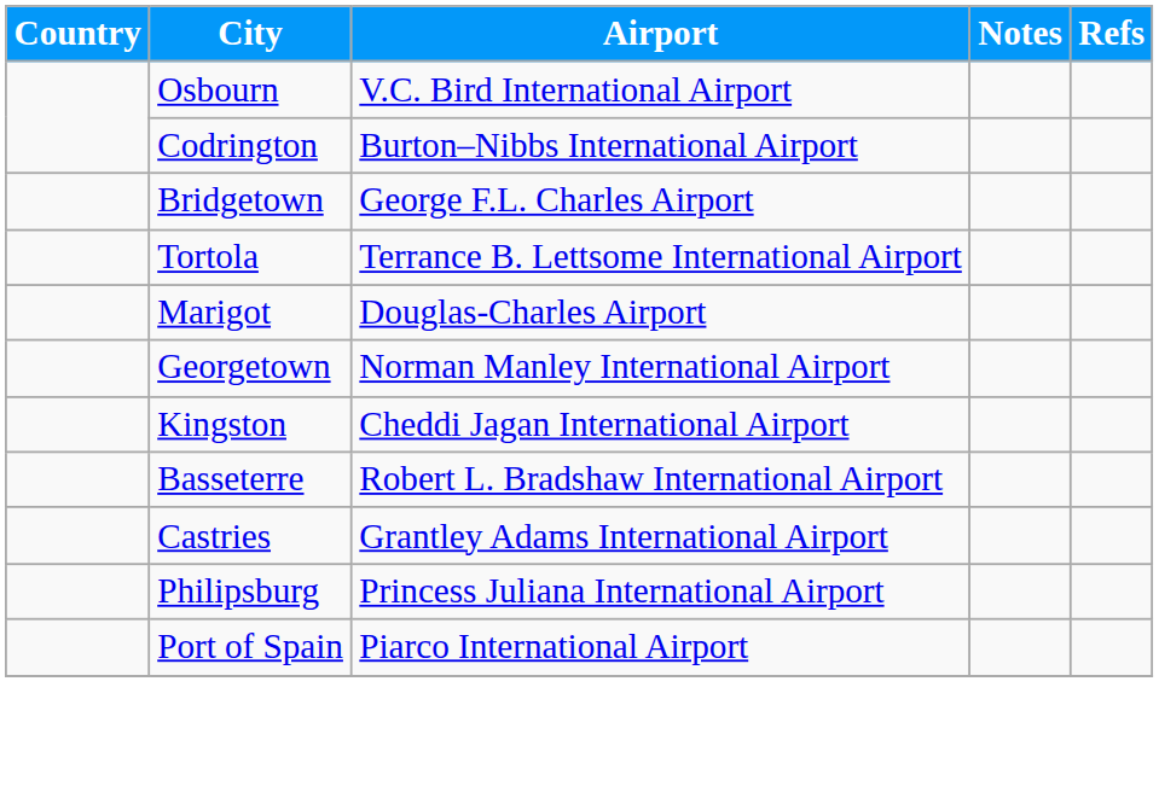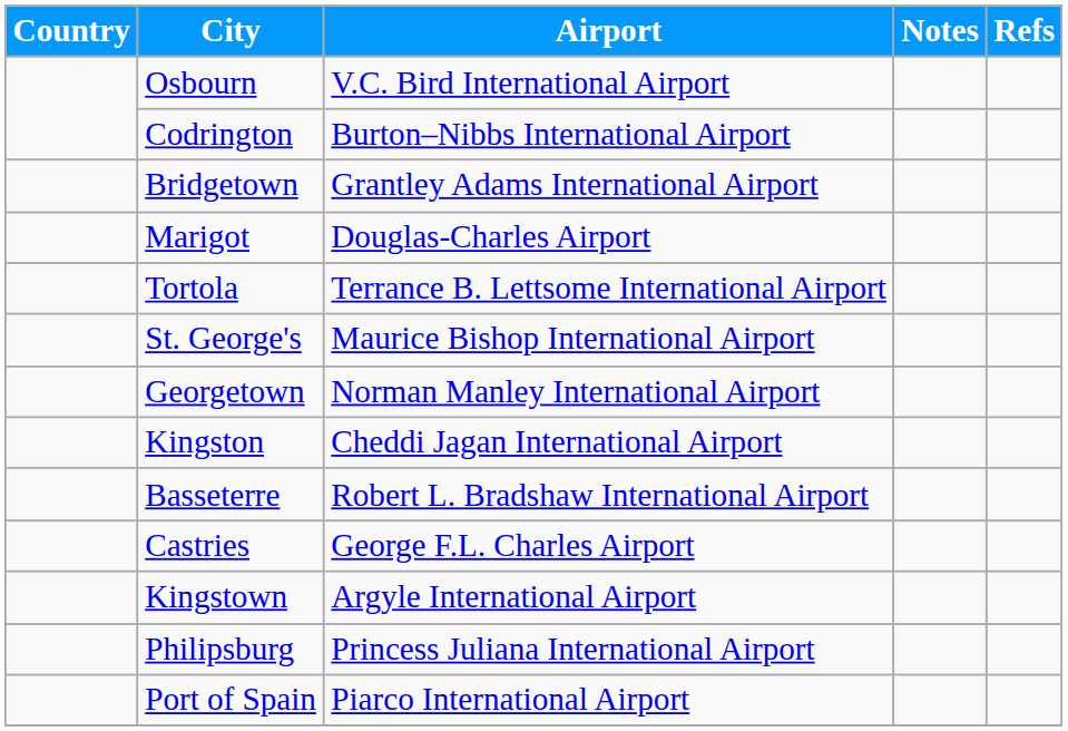Bridgetown | Airport: George F.L. Charles Airport -> Grantley Adams International Airport
rows swapped: Tortola <-> Marigot
+ row: St. George's | Maurice Bishop International Airport
Castries | Airport: Grantley Adams International Airport -> George F.L. Charles Airport
+ row: Kingstown | Argyle International Airport
